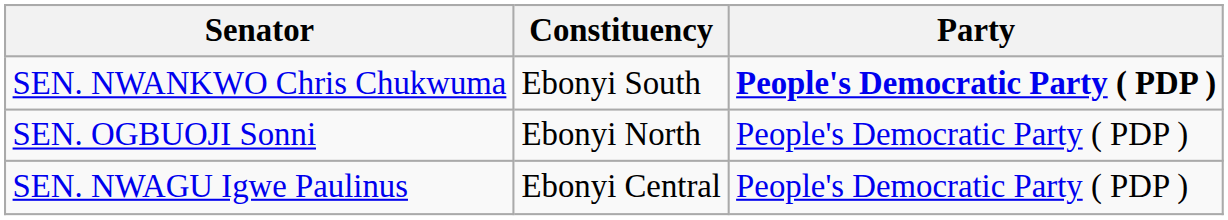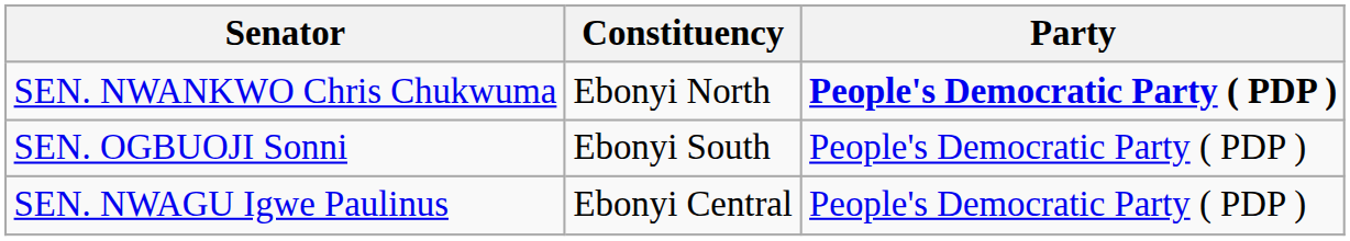SEN. NWANKWO Chris Chukwuma | Constituency: Ebonyi South -> Ebonyi North
SEN. OGBUOJI Sonni | Constituency: Ebonyi North -> Ebonyi South
